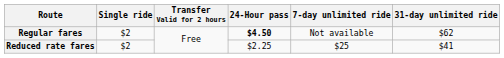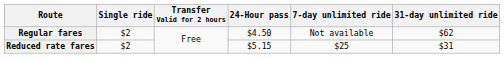Regular fares | 24-Hour pass: bold -> normal
Reduced rate fares | 24-Hour pass: $2.25 -> $5.15
Reduced rate fares | 31-day unlimited ride: $41 -> $31
